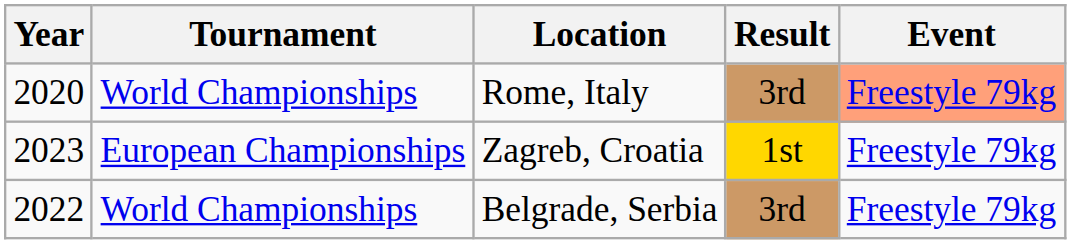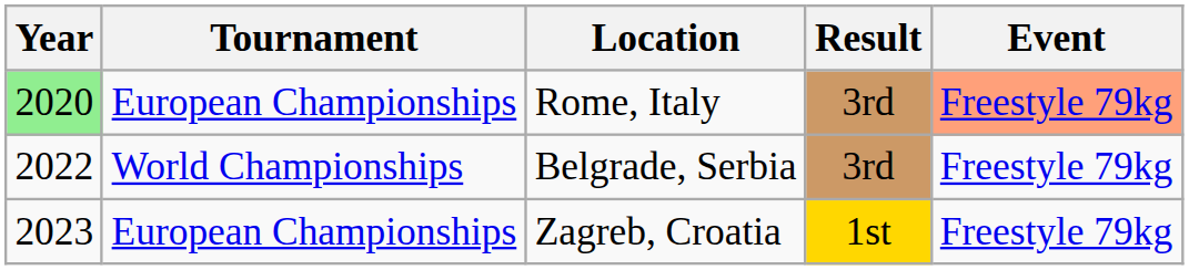Rome, Italy | Year: no background -> lightgreen background
Rome, Italy | Tournament: World Championships -> European Championships
rows swapped: Belgrade, Serbia <-> Zagreb, Croatia
